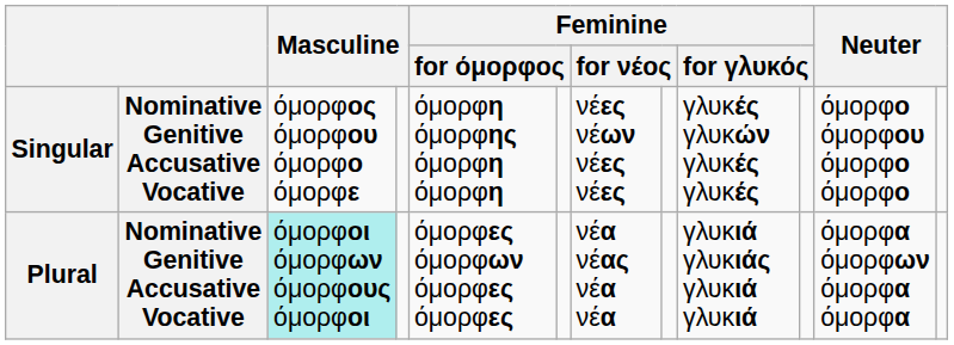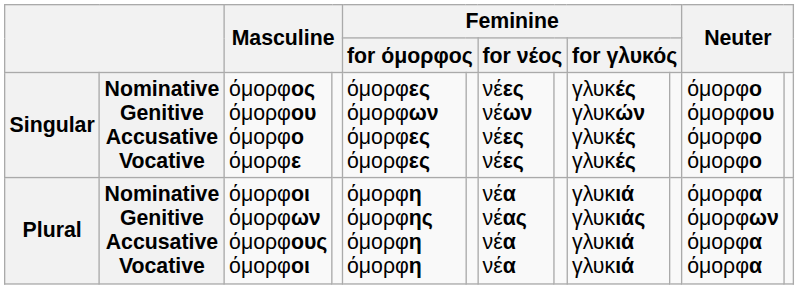Singular | column 5: όμορφη όμορφης όμορφη όμορφη -> όμορφες όμορφων όμορφες όμορφες
Plural | column 3: paleturquoise background -> no background
Plural | column 5: όμορφες όμορφων όμορφες όμορφες -> όμορφη όμορφης όμορφη όμορφη
